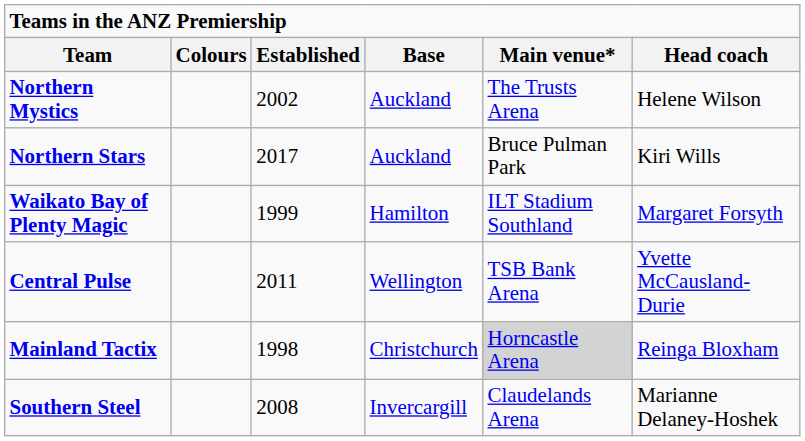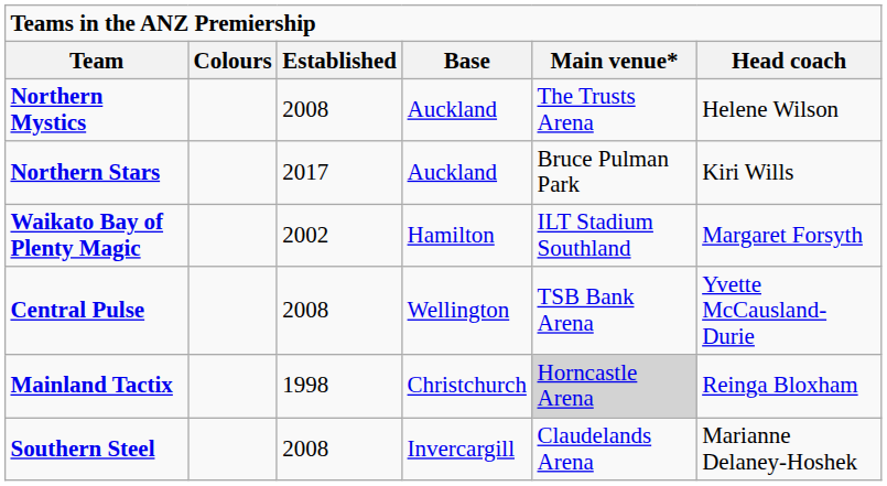Northern Mystics | Established: 2002 -> 2008
Waikato Bay of Plenty Magic | Established: 1999 -> 2002
Central Pulse | Established: 2011 -> 2008
